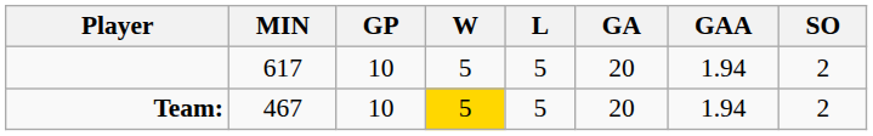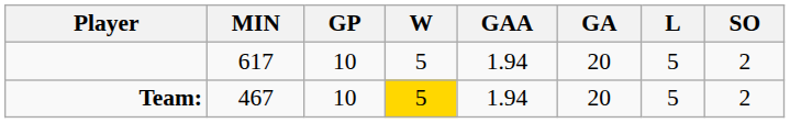columns swapped: L <-> GAA
